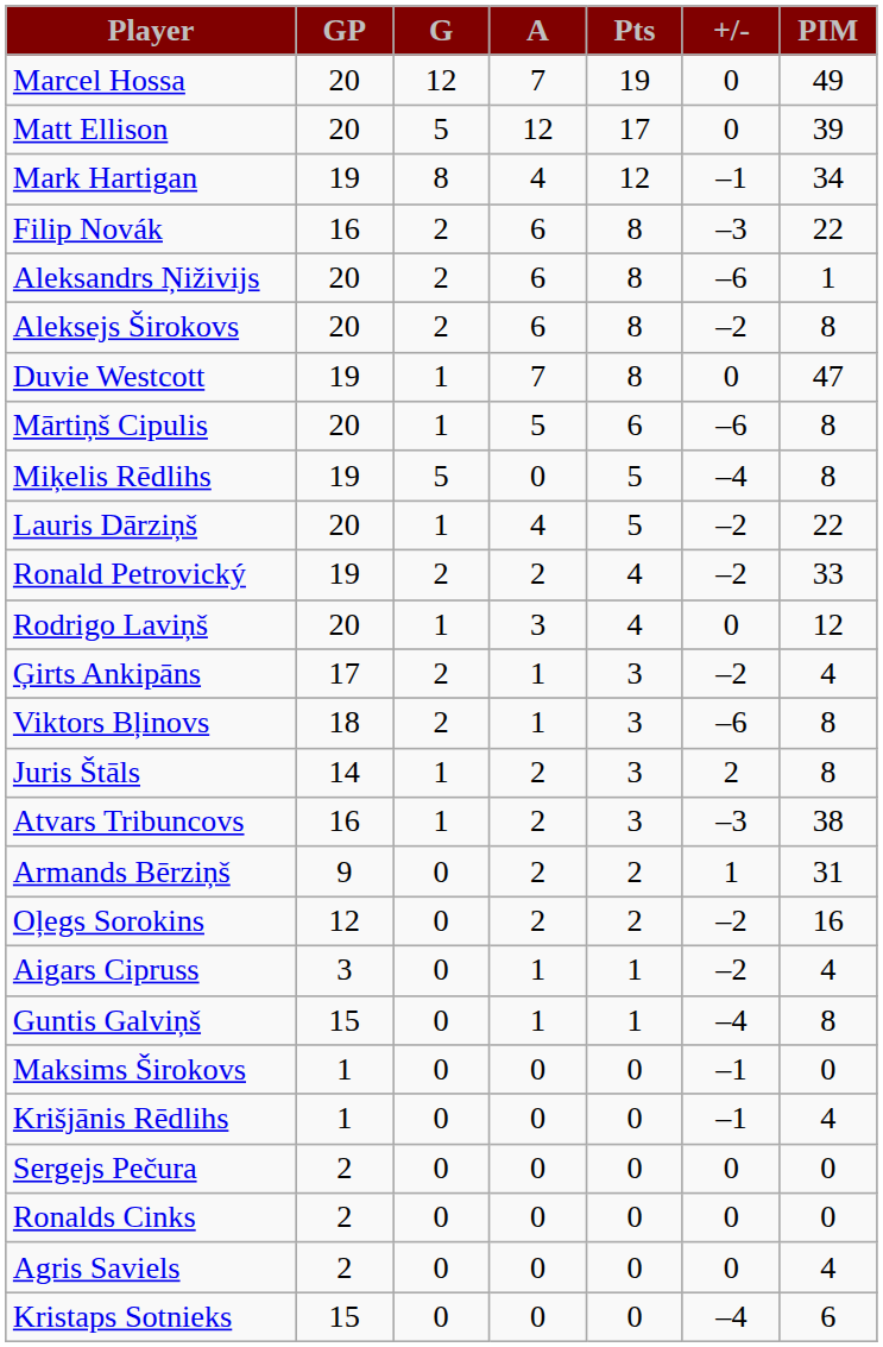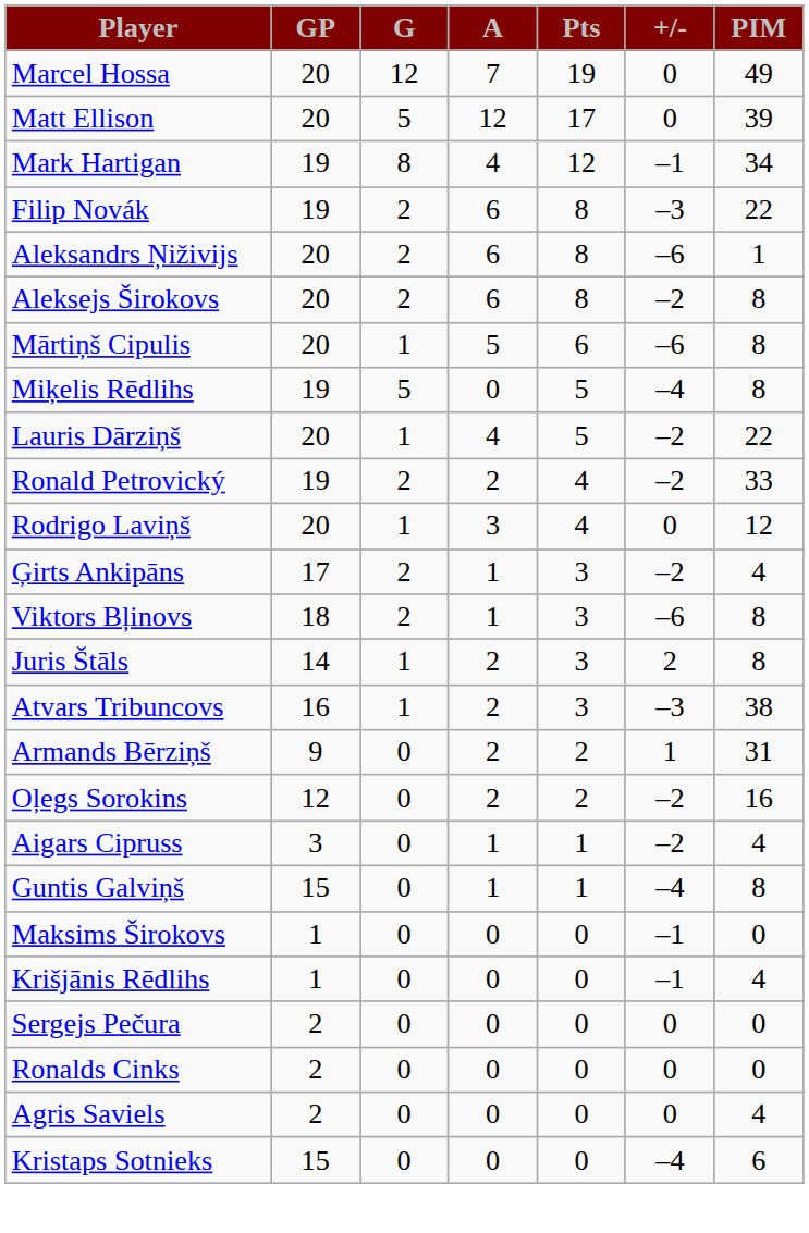Filip Novák | GP: 16 -> 19
- row: Duvie Westcott | 19 | 1 | 7 | 8 | 0 | 47
